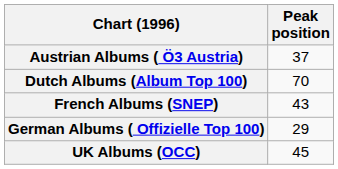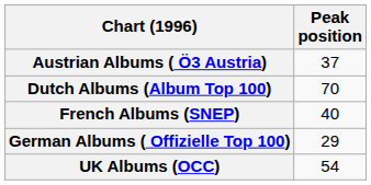French Albums (SNEP) | Peak position: 43 -> 40
UK Albums (OCC) | Peak position: 45 -> 54
